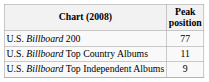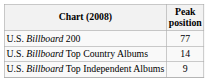U.S. Billboard Top Country Albums | Peak position: 11 -> 14
